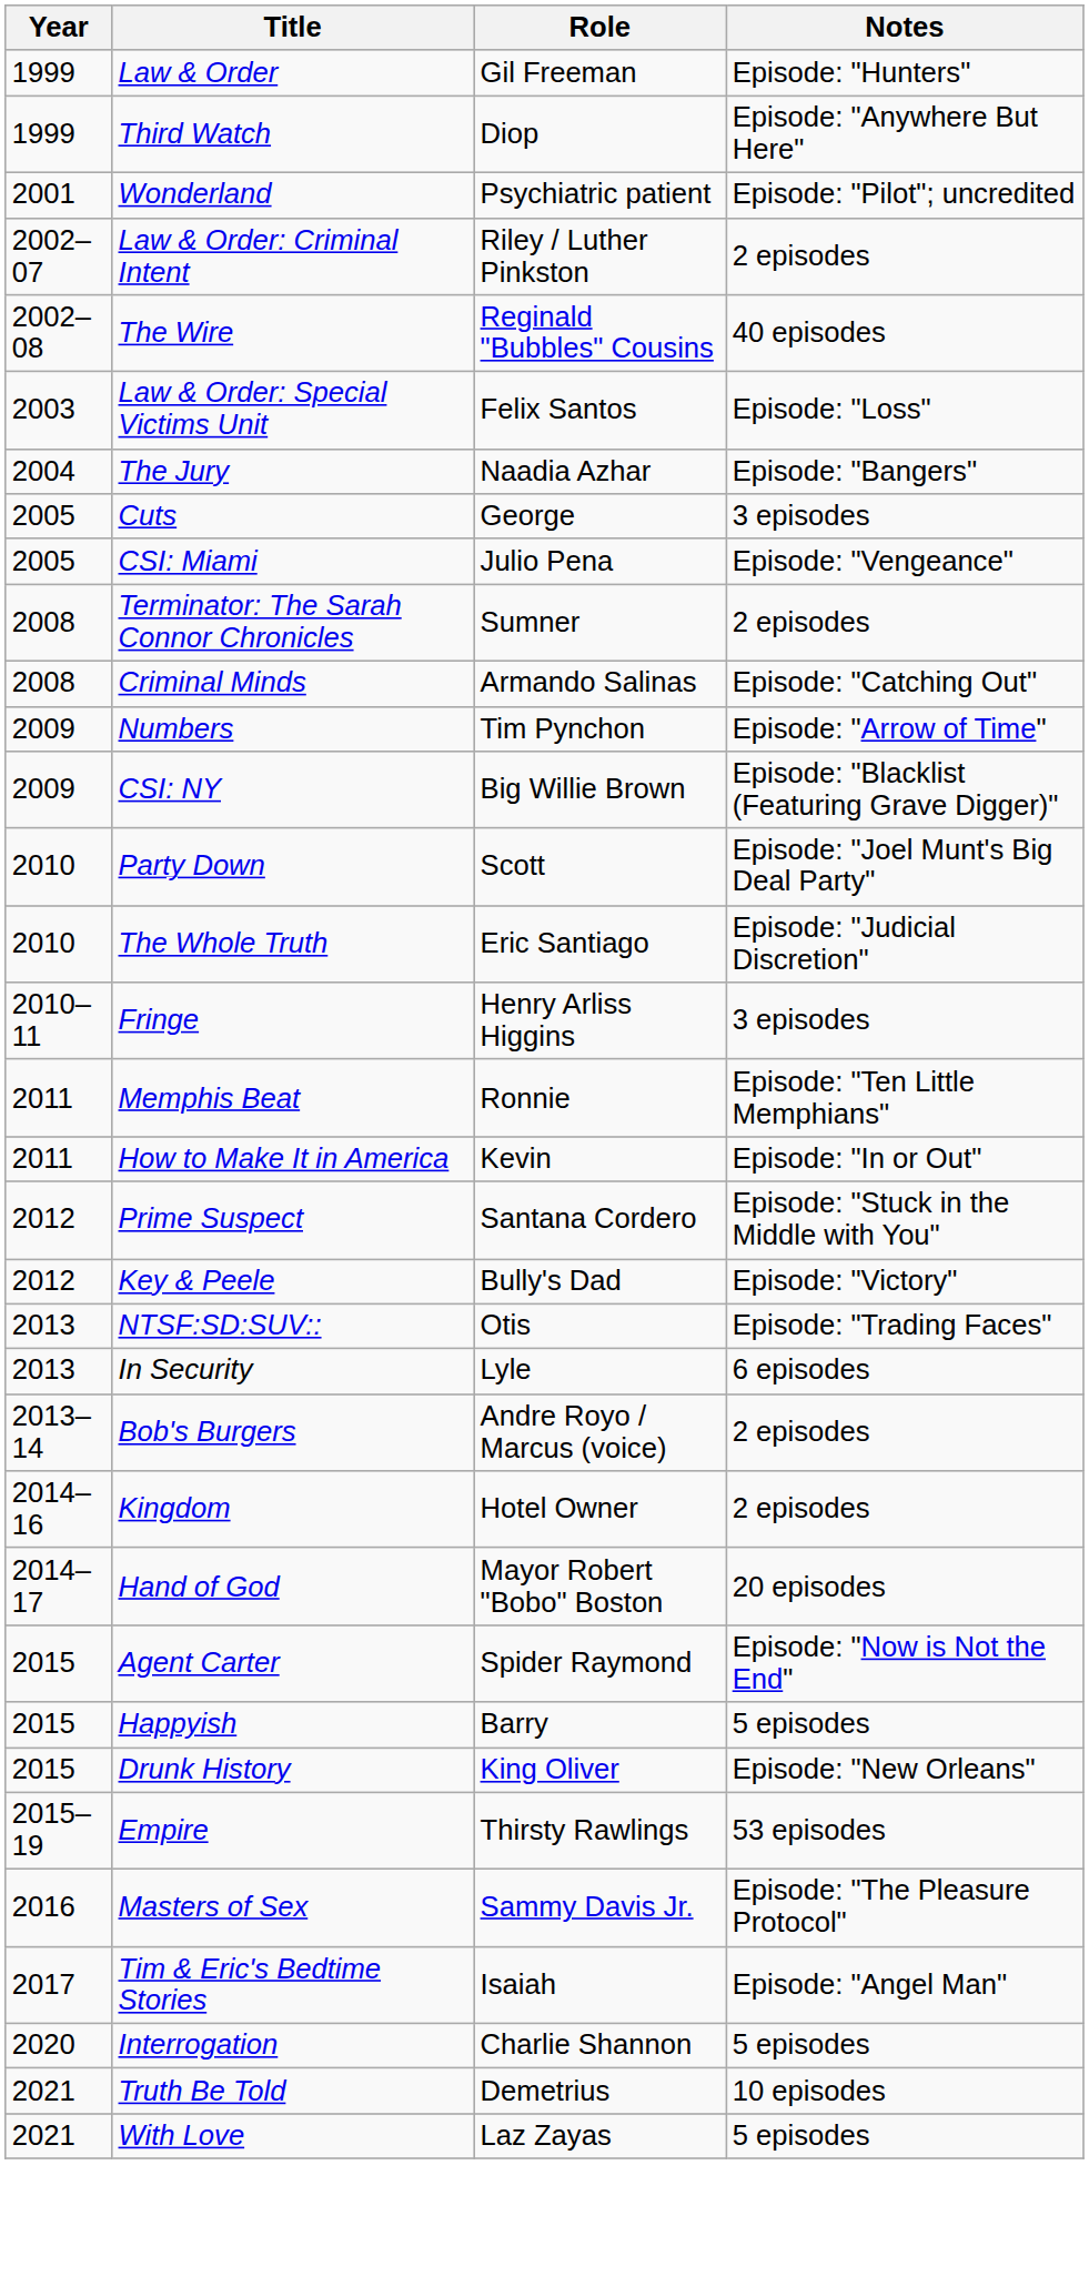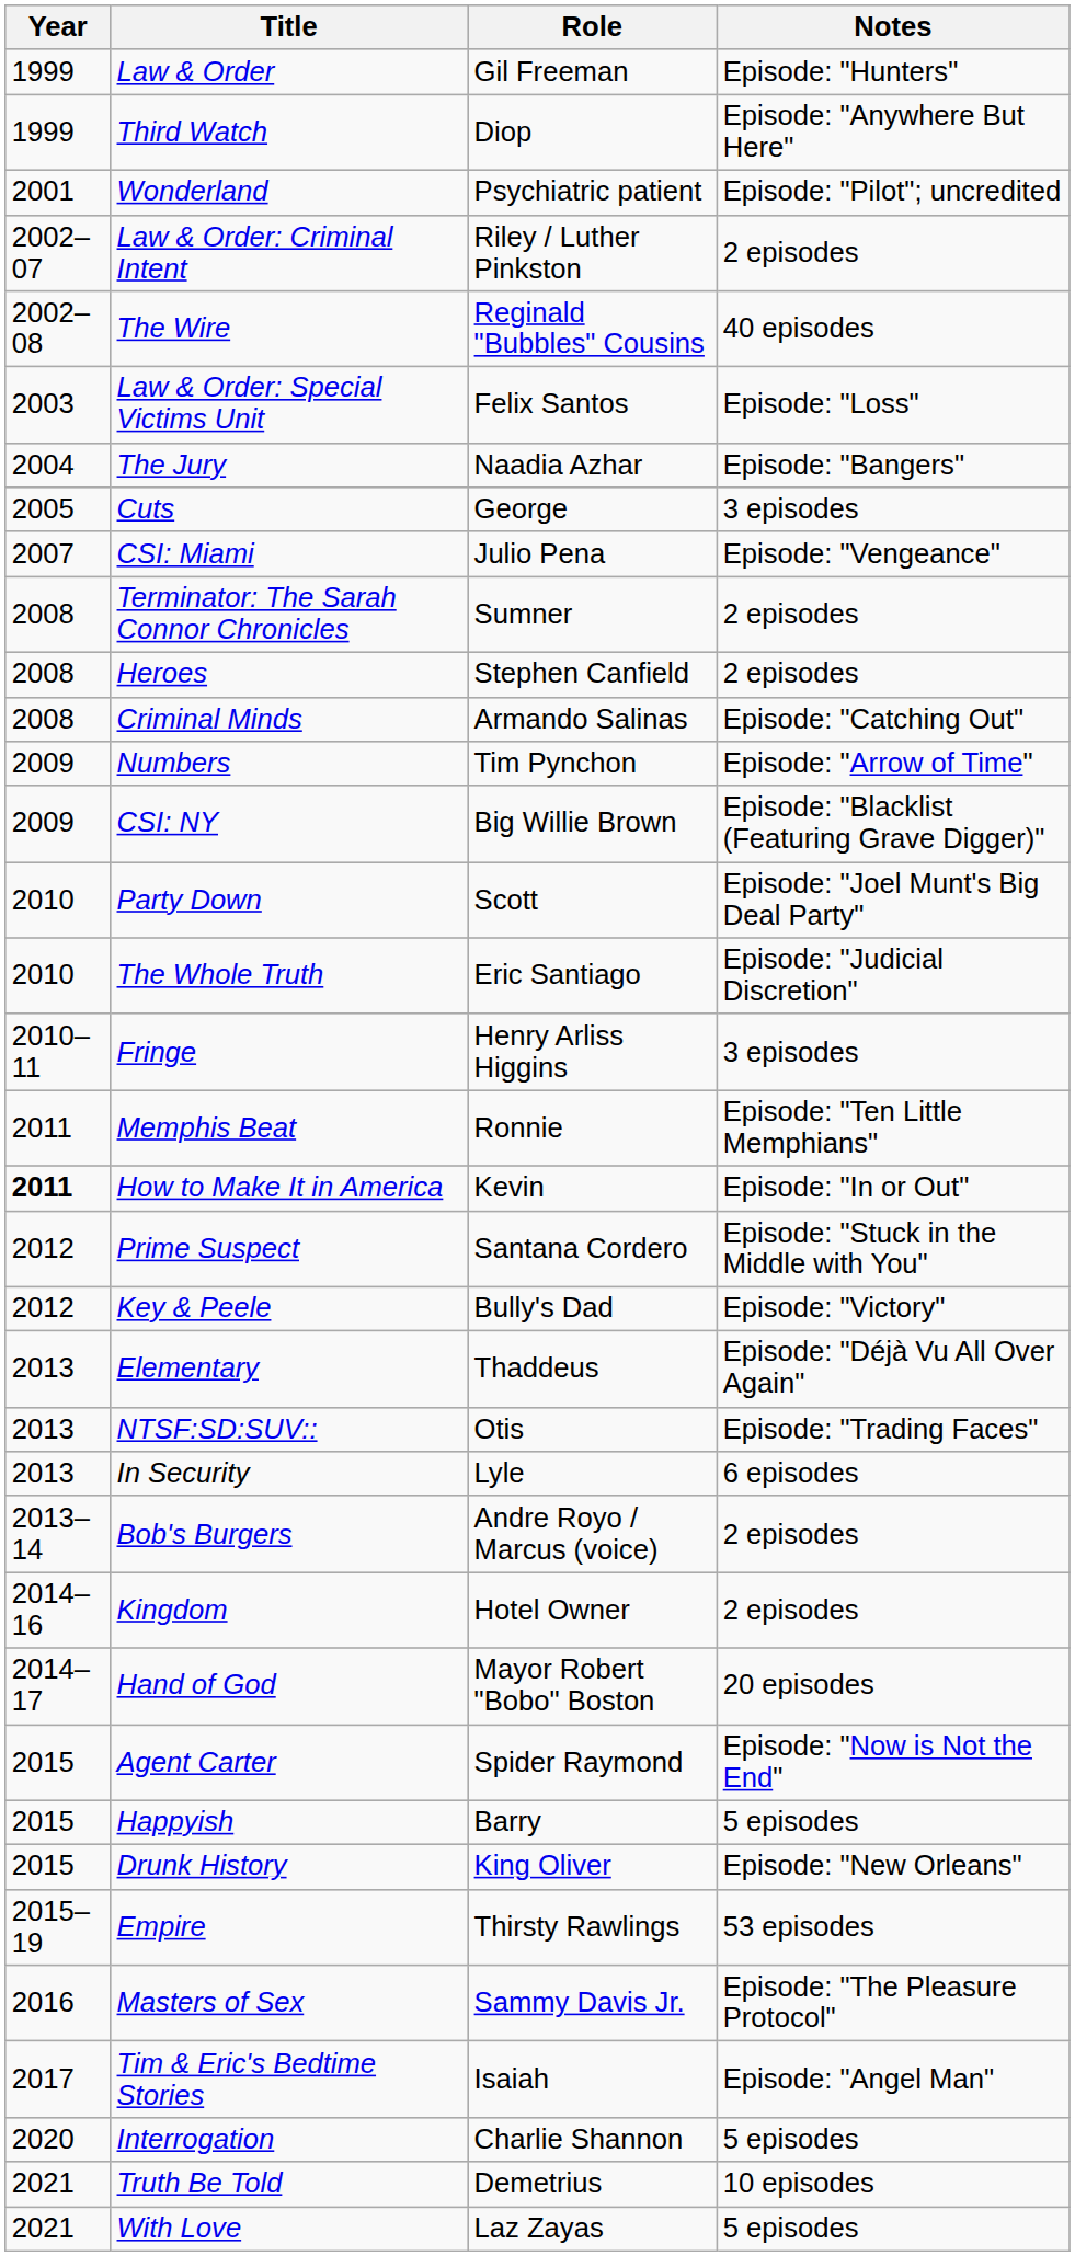CSI: Miami | Year: 2005 -> 2007
+ row: 2008 | Heroes | Stephen Canfield | 2 episodes
How to Make It in America | Year: normal -> bold
+ row: 2013 | Elementary | Thaddeus | Episode: "Déjà Vu All Over Again"
